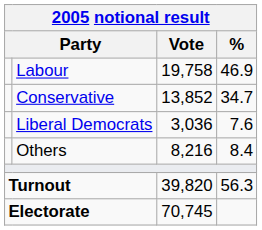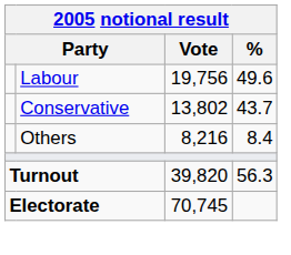Labour | Vote: 19,758 -> 19,756
Labour | %: 46.9 -> 49.6
Conservative | Vote: 13,852 -> 13,802
Conservative | %: 34.7 -> 43.7
- row: Liberal Democrats | 3,036 | 7.6
